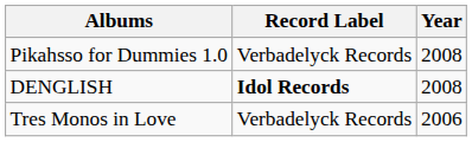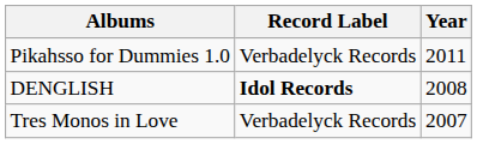Pikahsso for Dummies 1.0 | Year: 2008 -> 2011
Tres Monos in Love | Year: 2006 -> 2007
